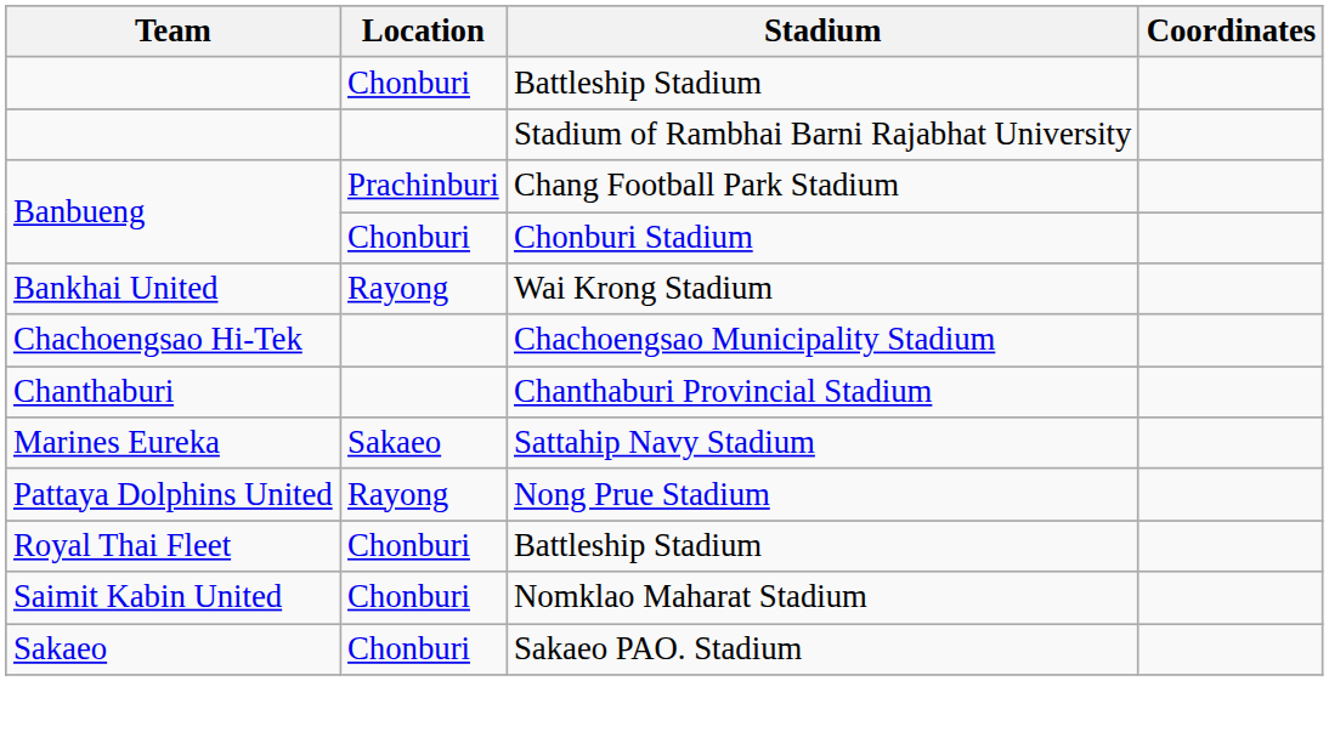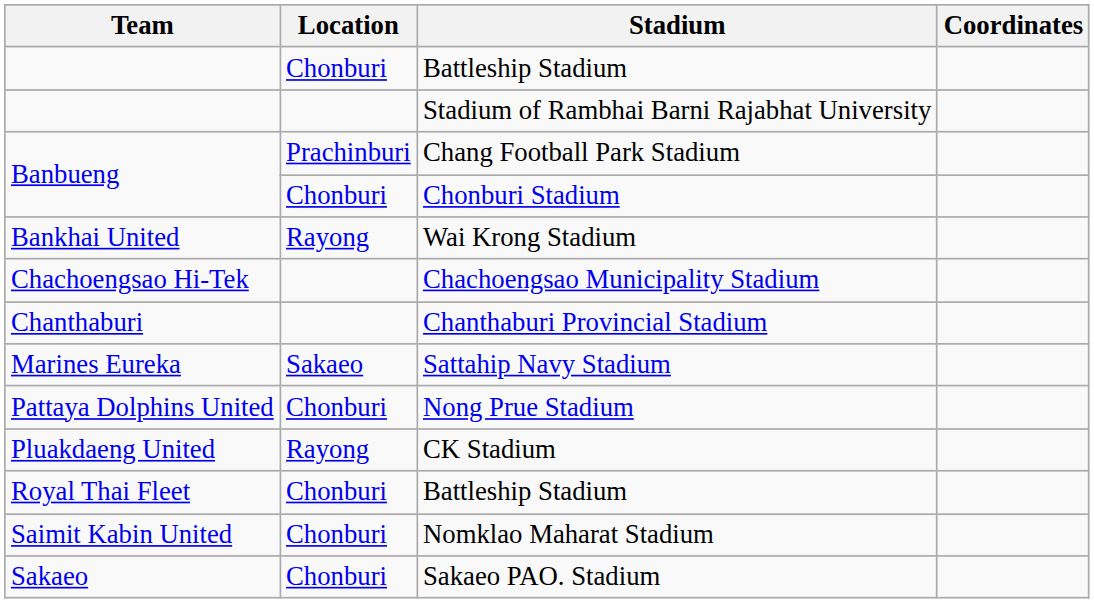Nong Prue Stadium | Location: Rayong -> Chonburi
+ row: Pluakdaeng United | Rayong | CK Stadium
